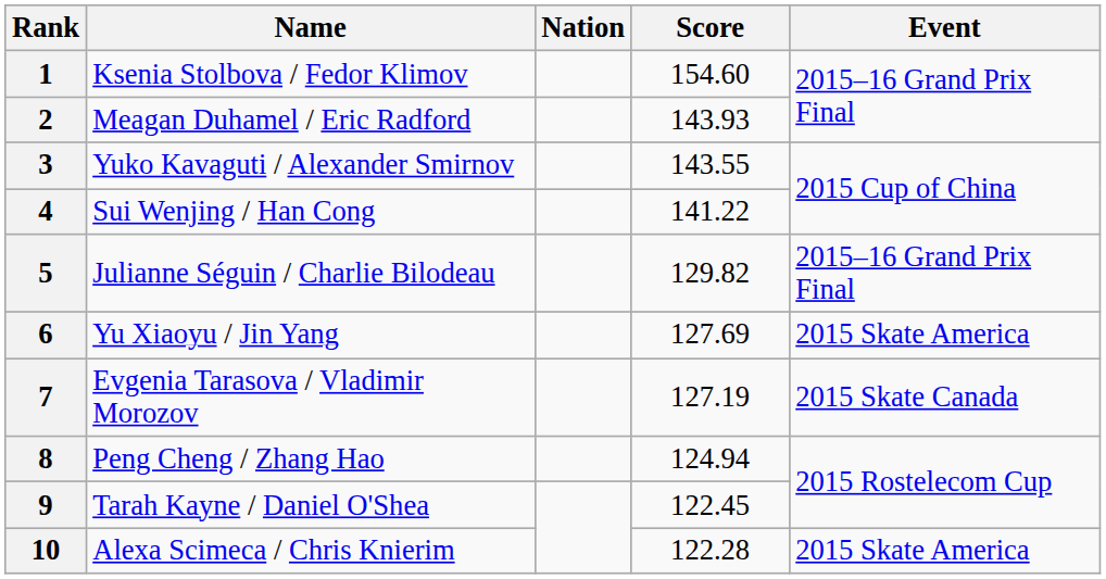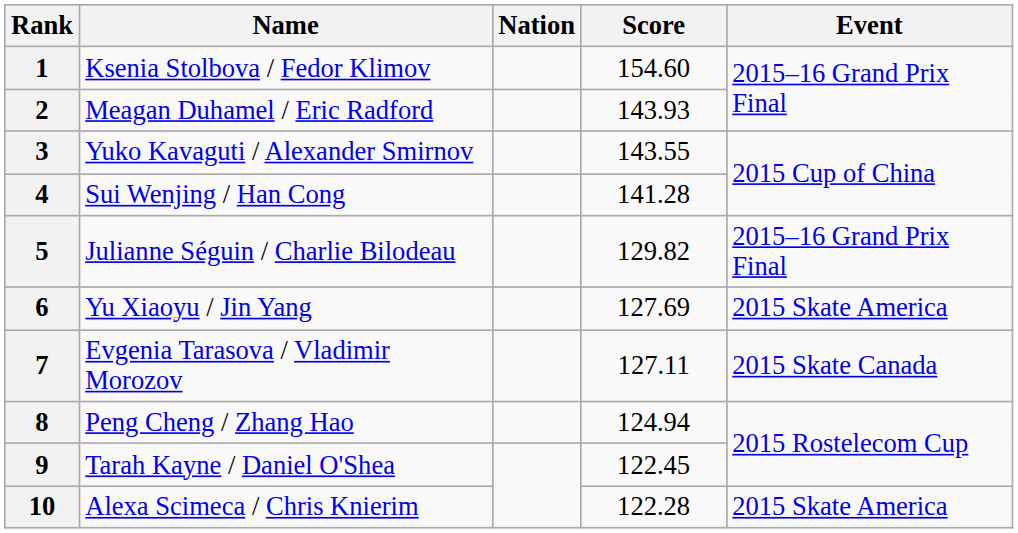4 | Score: 141.22 -> 141.28
7 | Score: 127.19 -> 127.11
